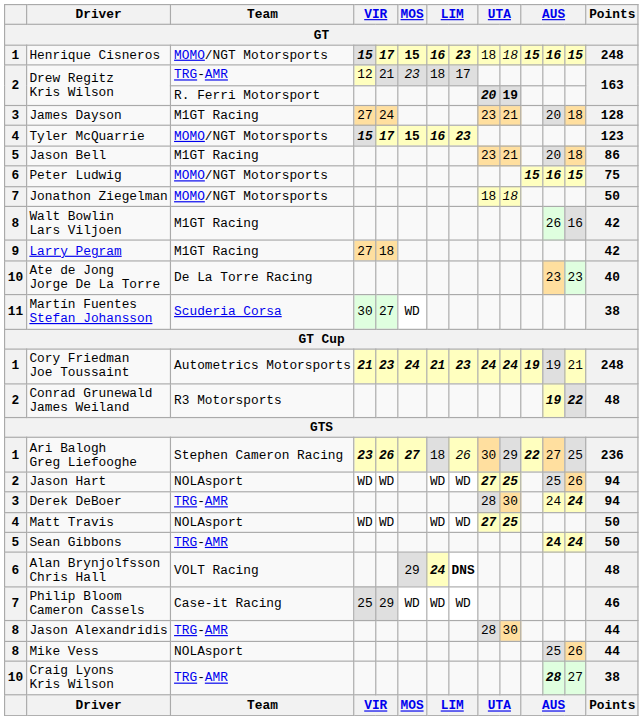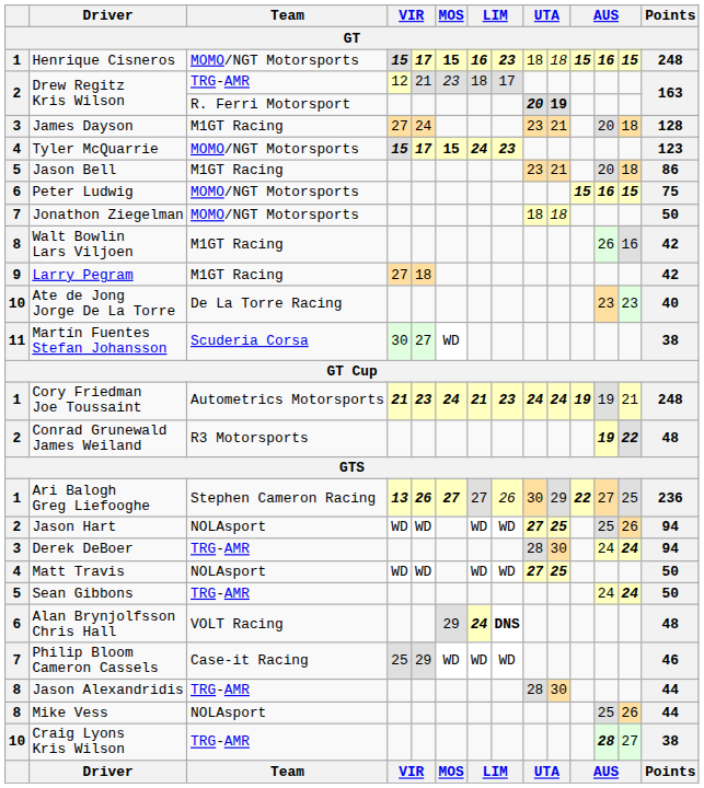Tyler McQuarrie | column 7: 16 -> 24
Ari Balogh Greg Liefooghe | column 4: 23 -> 13
Ari Balogh Greg Liefooghe | column 7: 18 -> 27
Sean Gibbons | column 12: bold -> normal
